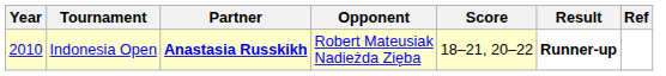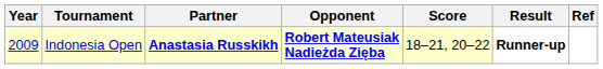Indonesia Open | Year: 2010 -> 2009
Indonesia Open | Opponent: normal -> bold
